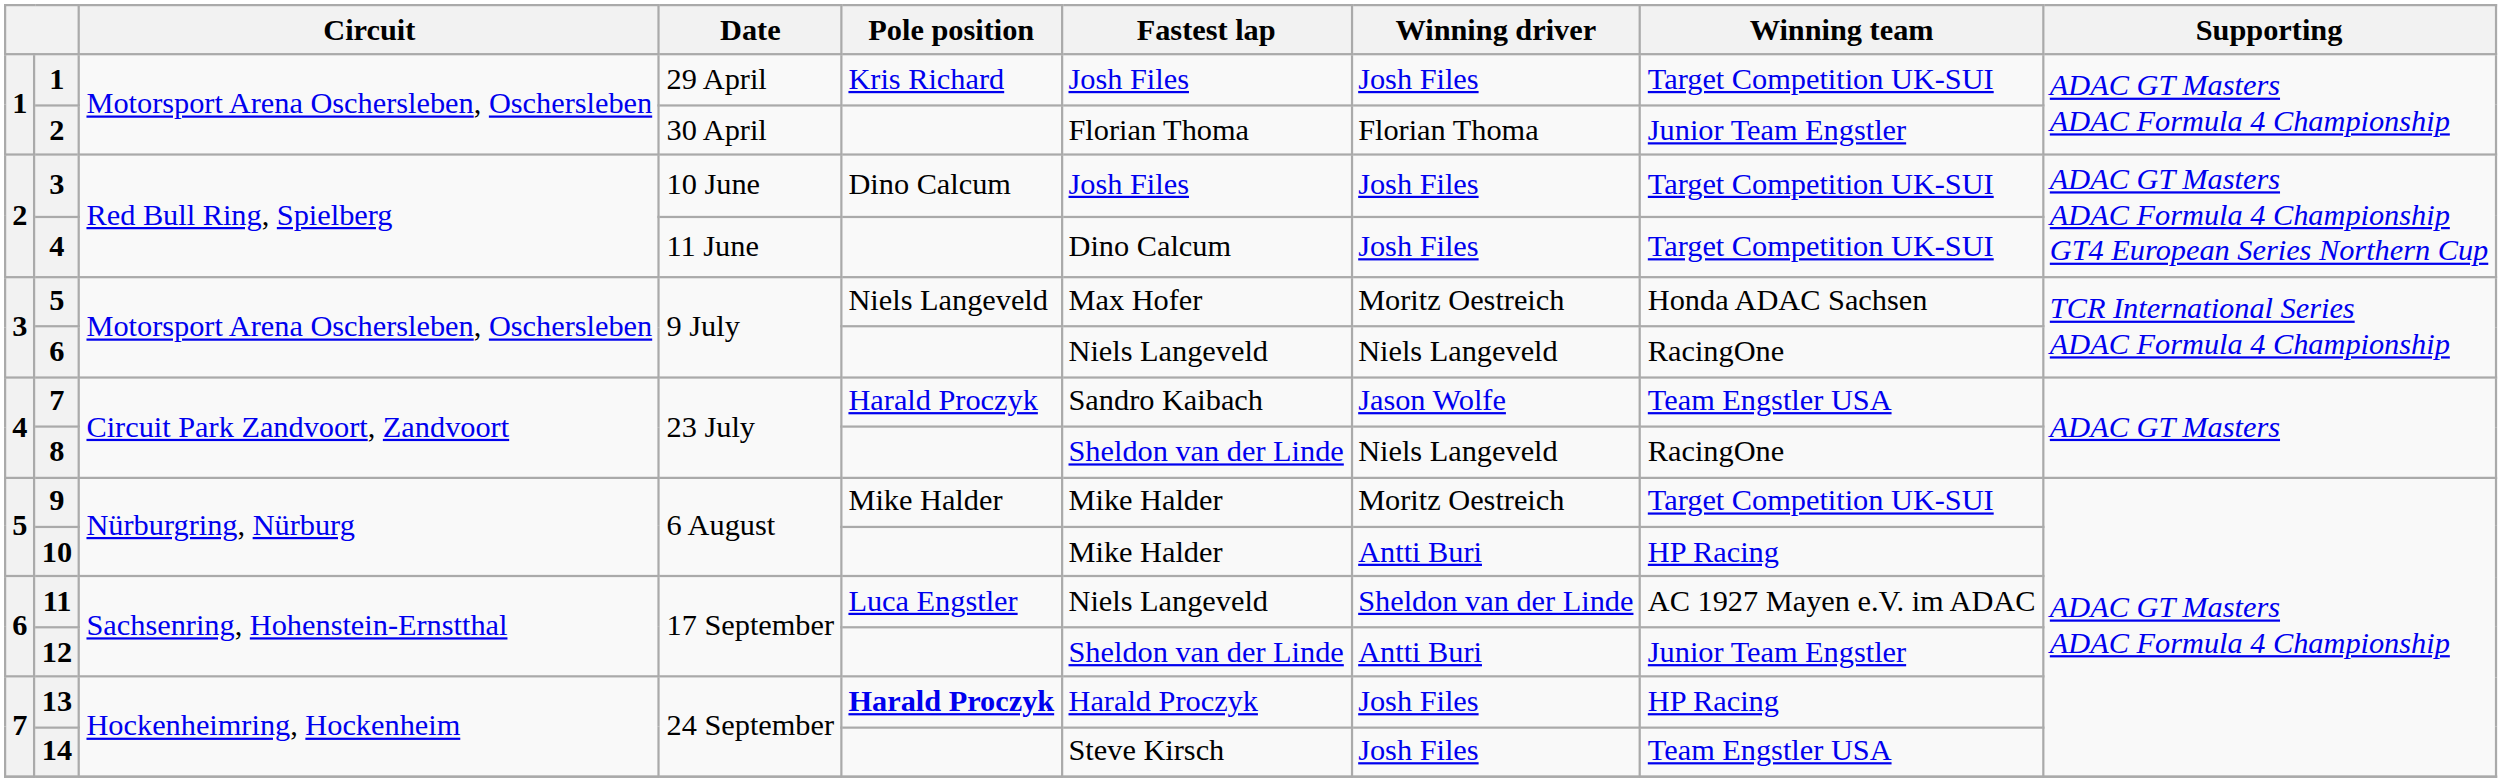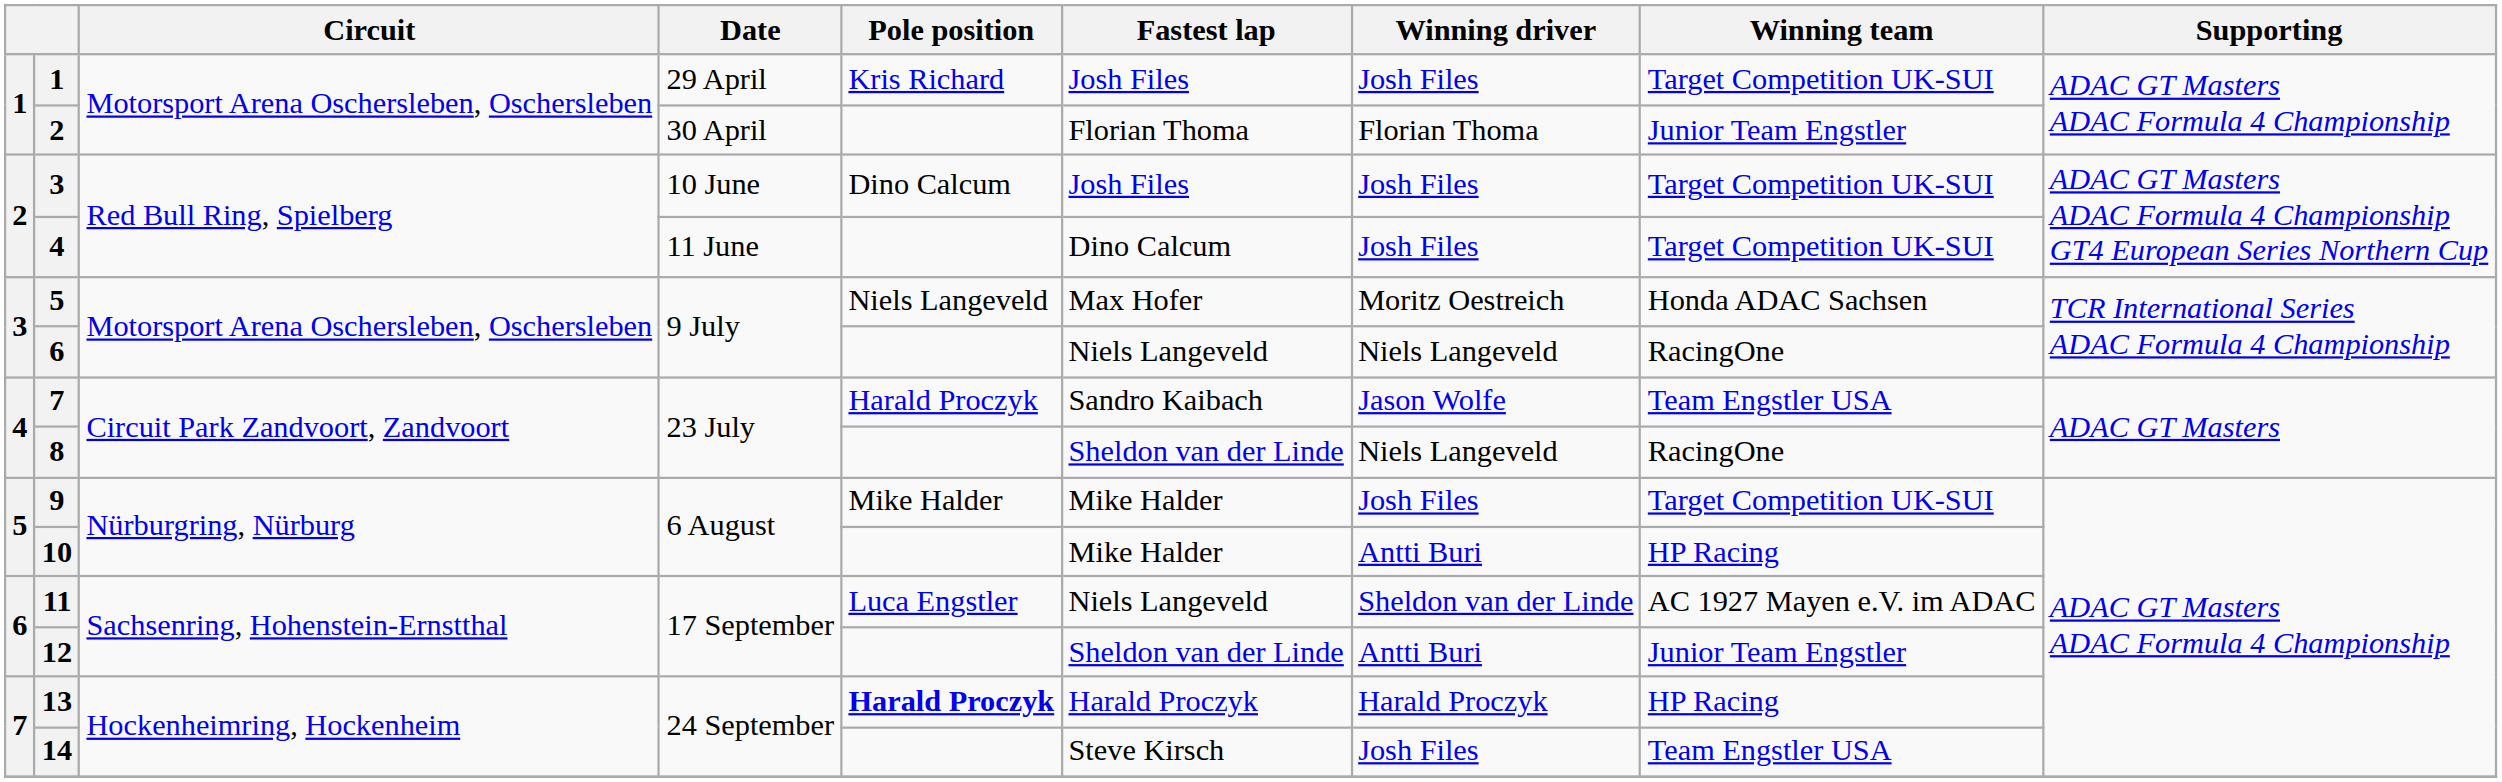9 | Winning driver: Moritz Oestreich -> Josh Files
13 | Winning driver: Josh Files -> Harald Proczyk
